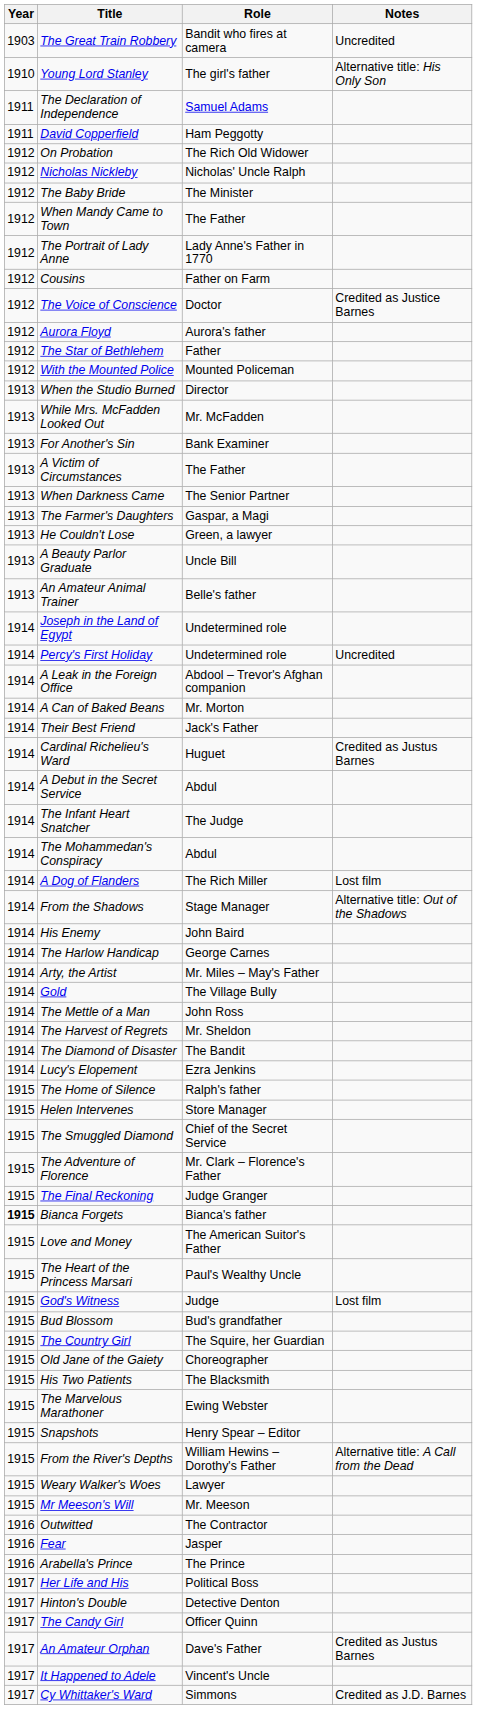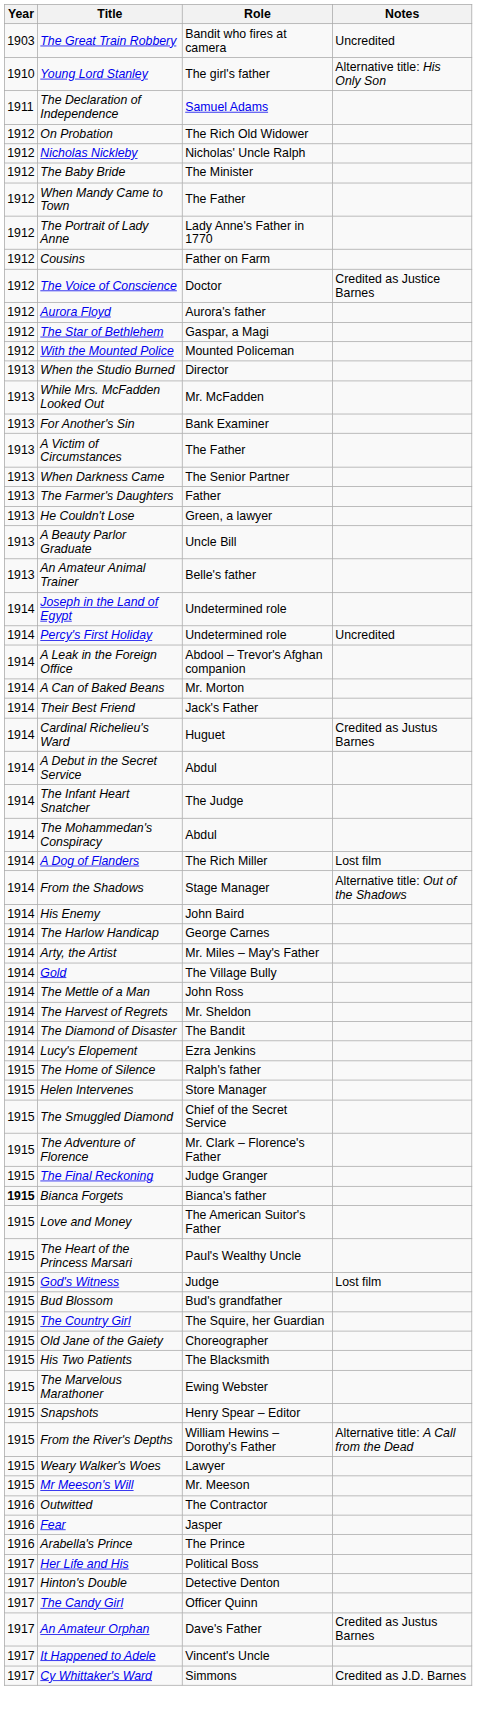- row: 1911 | David Copperfield | Ham Peggotty
The Star of Bethlehem | Role: Father -> Gaspar, a Magi
The Farmer's Daughters | Role: Gaspar, a Magi -> Father
